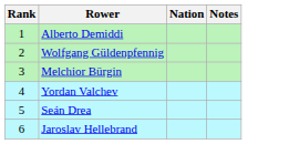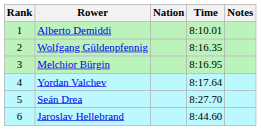+ column: Time | 8:10.01 | 8:16.35 | 8:16.95 | 8:17.64 | 8:27.70 | 8:44.60
